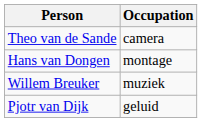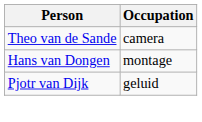- row: Willem Breuker | muziek
